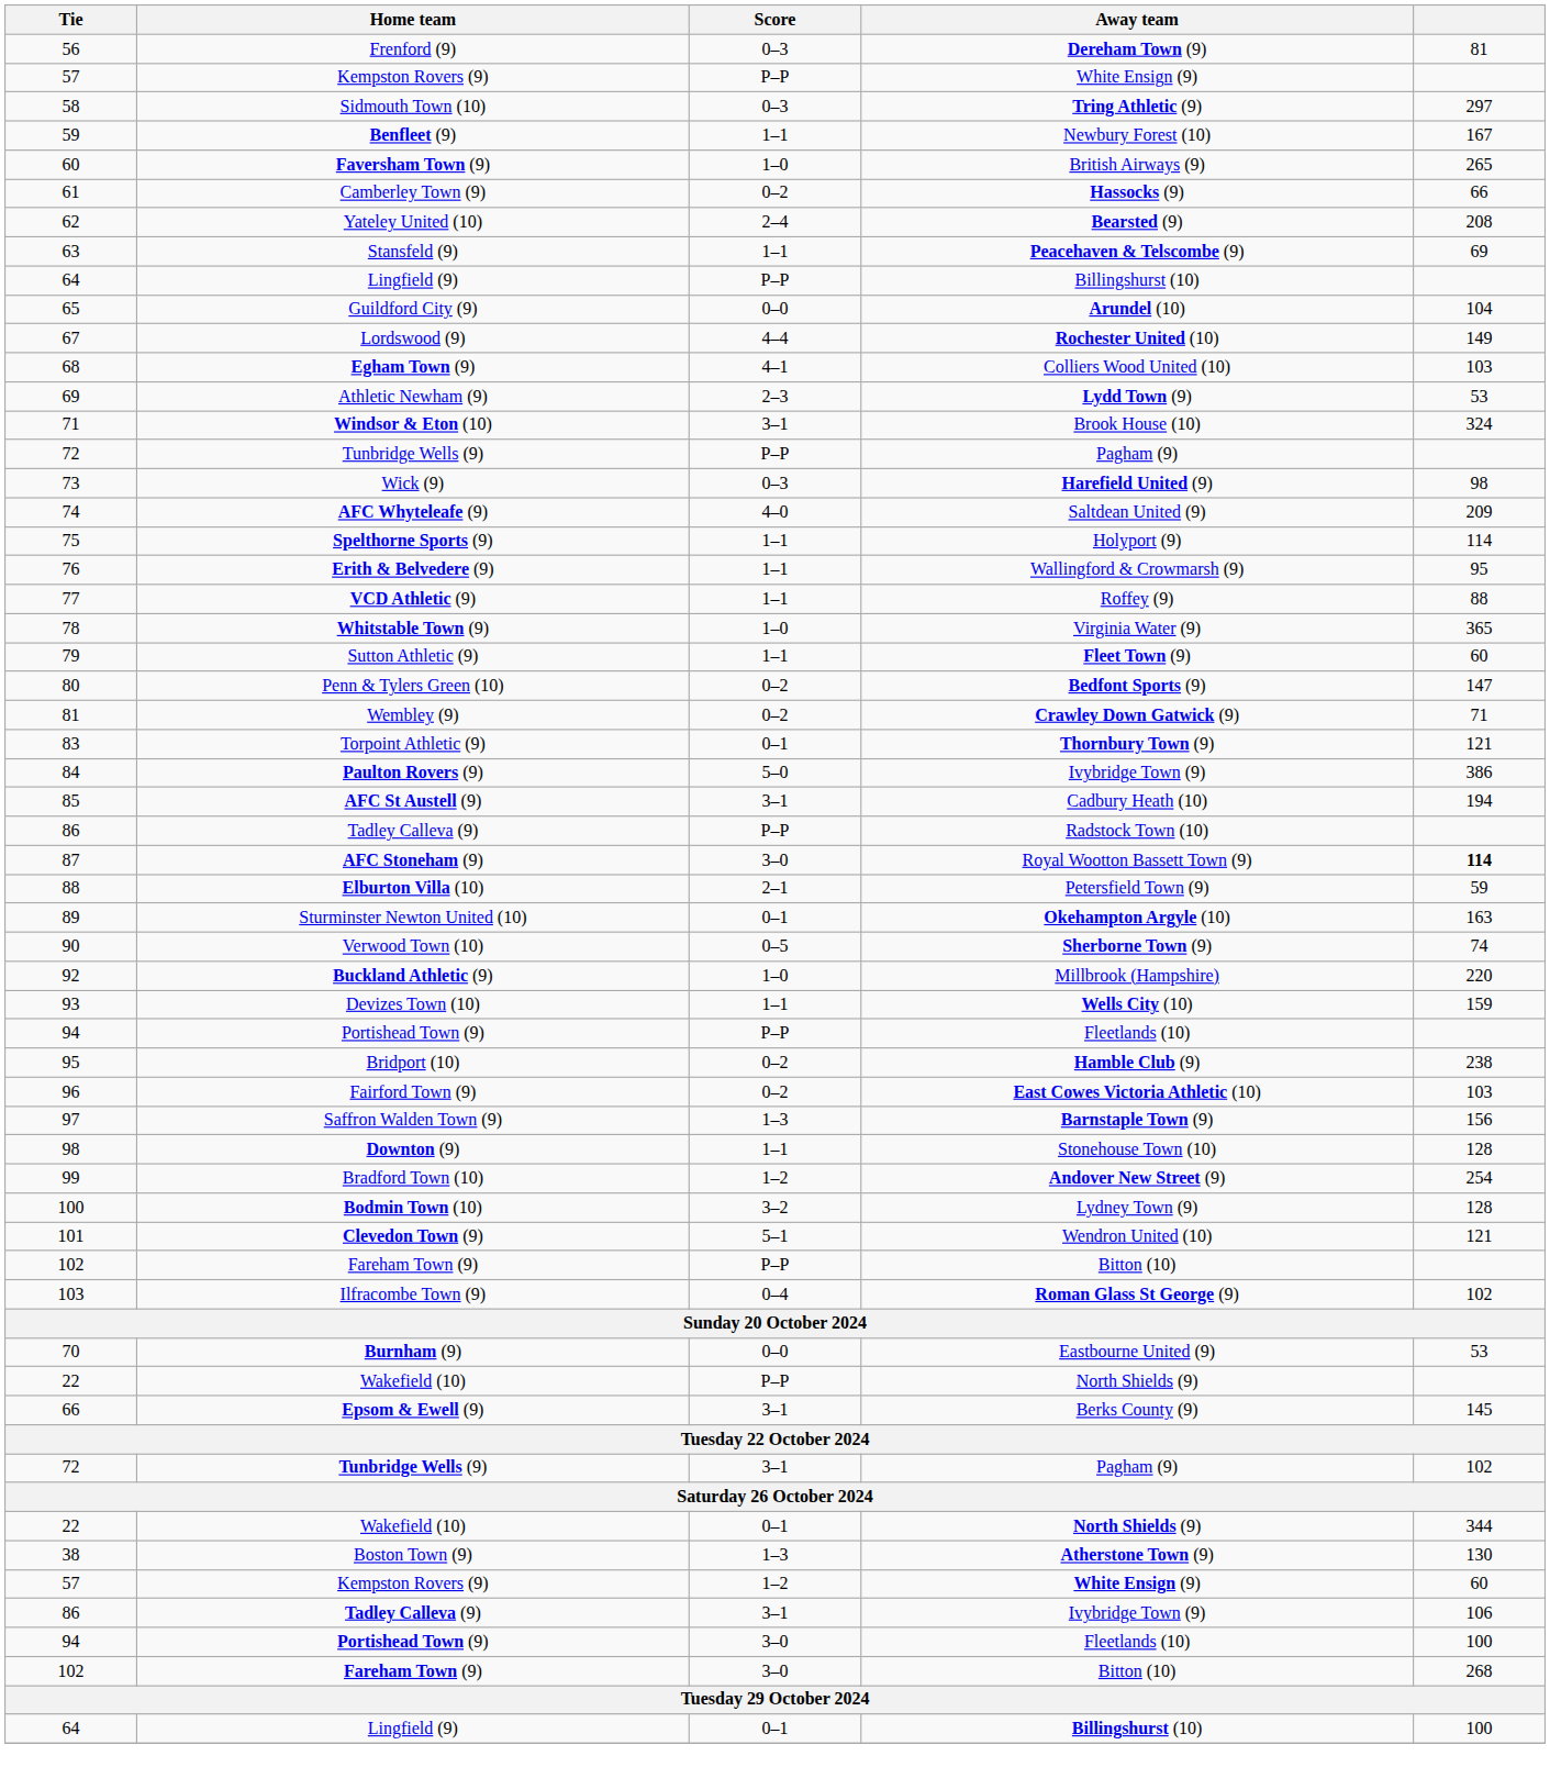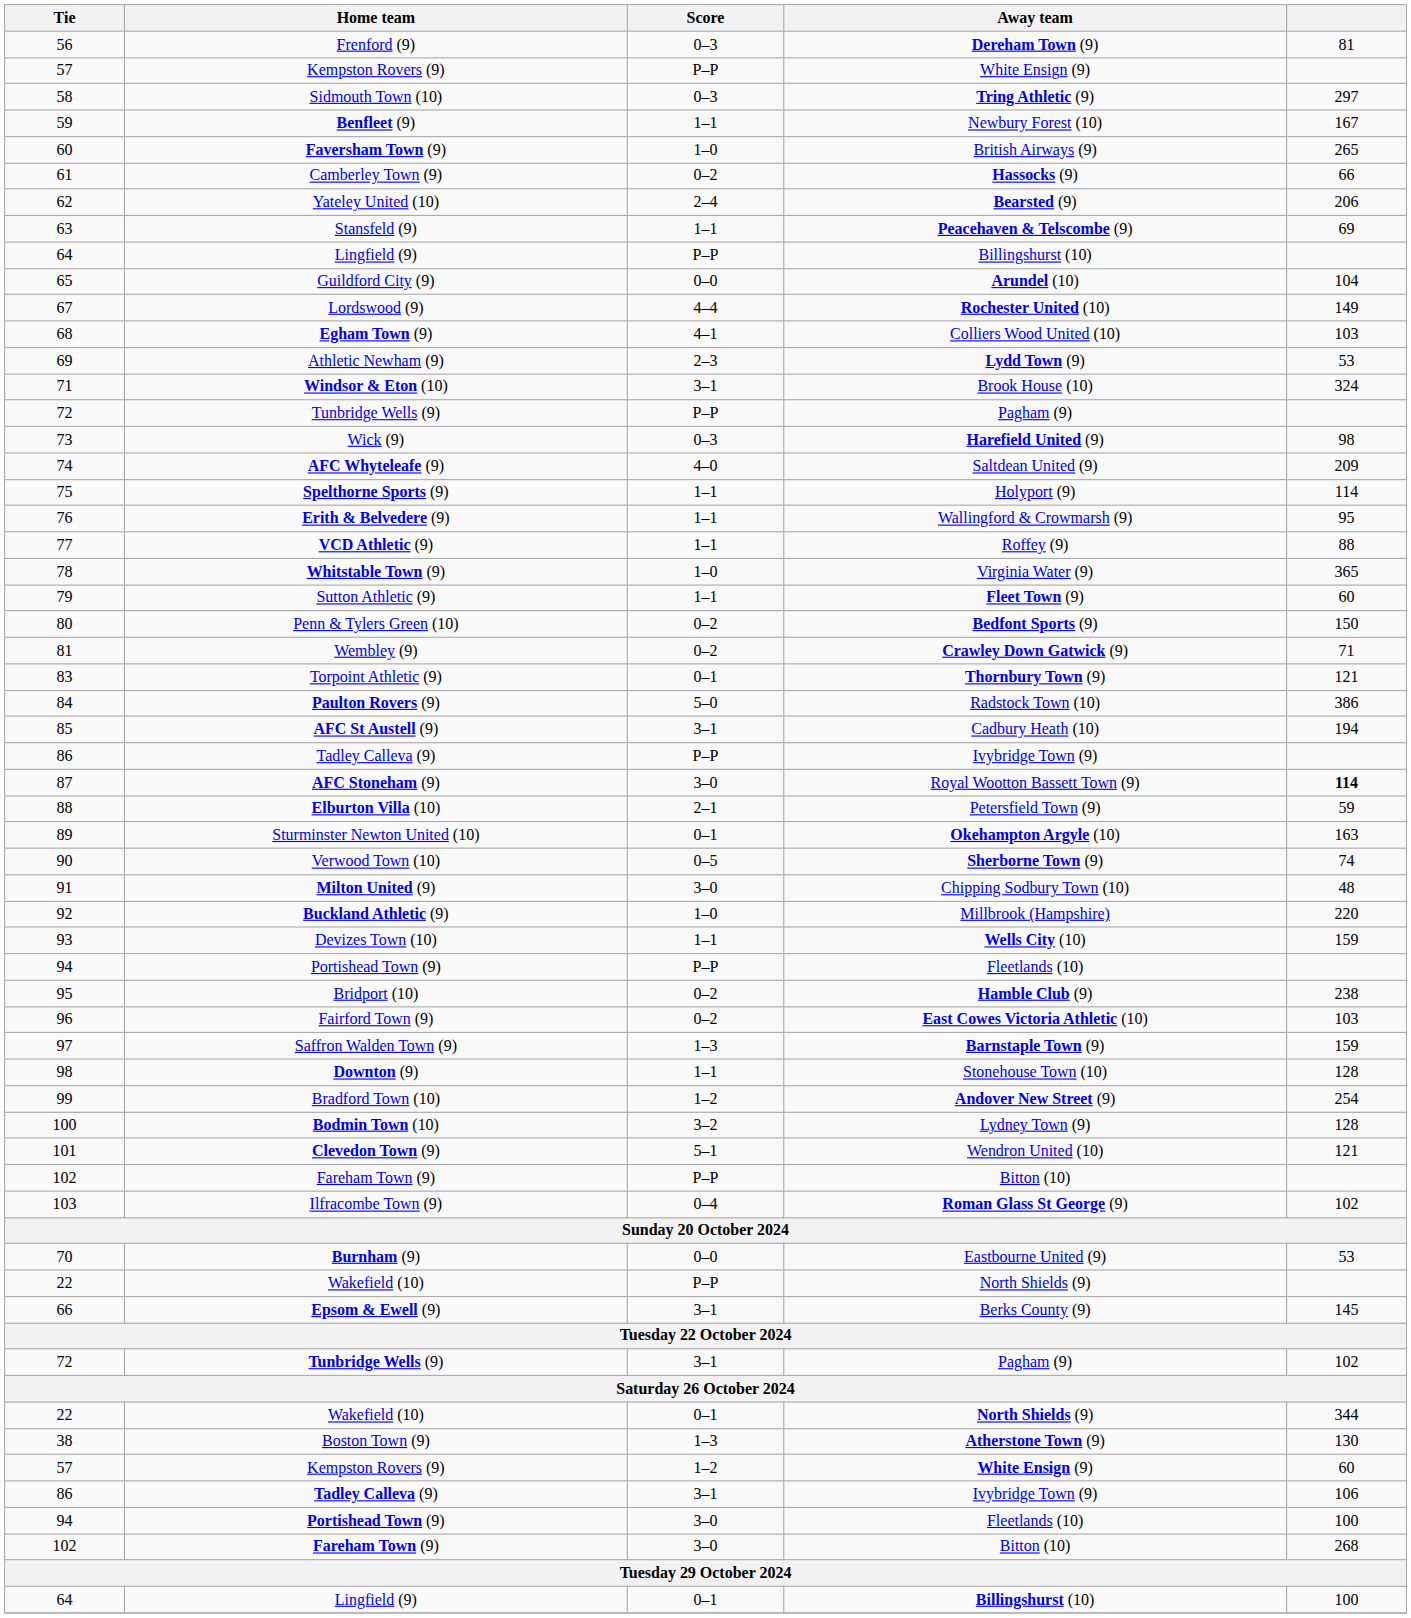62 | column 5: 208 -> 206
80 | column 5: 147 -> 150
84 | Away team: Ivybridge Town (9) -> Radstock Town (10)
86 / P–P | Away team: Radstock Town (10) -> Ivybridge Town (9)
+ row: 91 | Milton United (9) | 3–0 | Chipping Sodbury Town (10) | 48
97 | column 5: 156 -> 159
